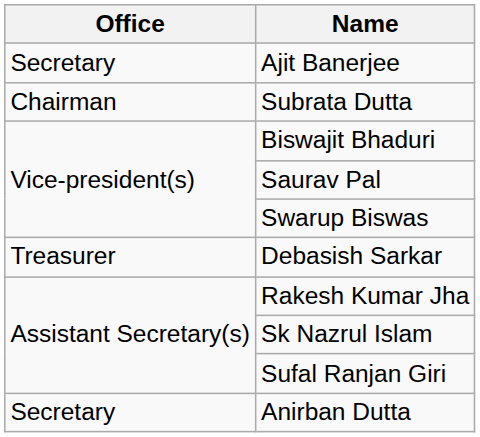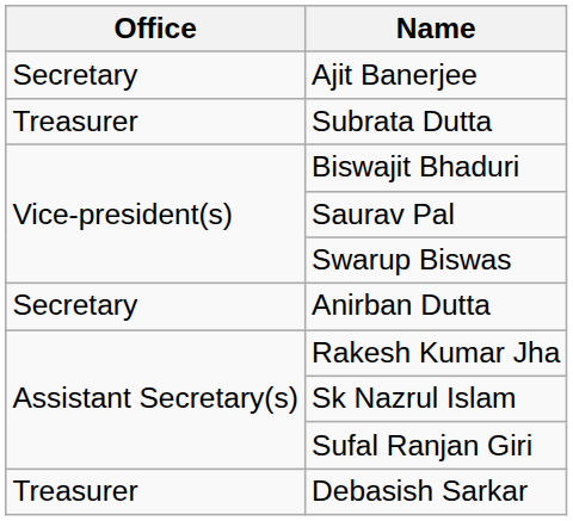Subrata Dutta | Office: Chairman -> Treasurer
rows swapped: Anirban Dutta <-> Debasish Sarkar
